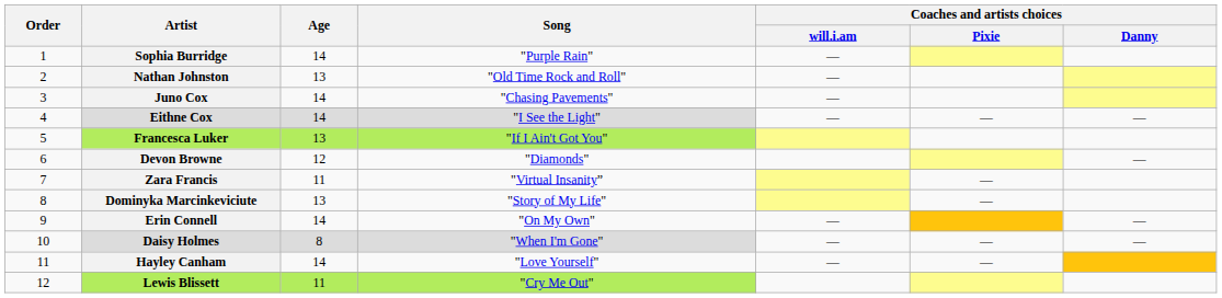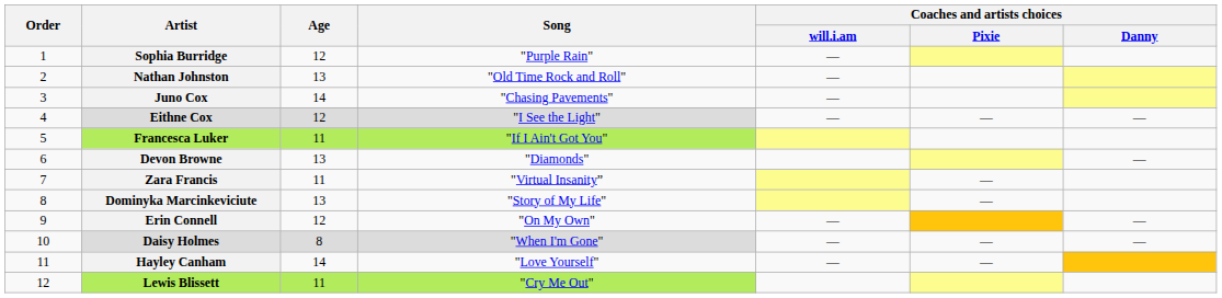Sophia Burridge | Age: 14 -> 12
Eithne Cox | Age: 14 -> 12
Francesca Luker | Age: 13 -> 11
Devon Browne | Age: 12 -> 13
Erin Connell | Age: 14 -> 12
